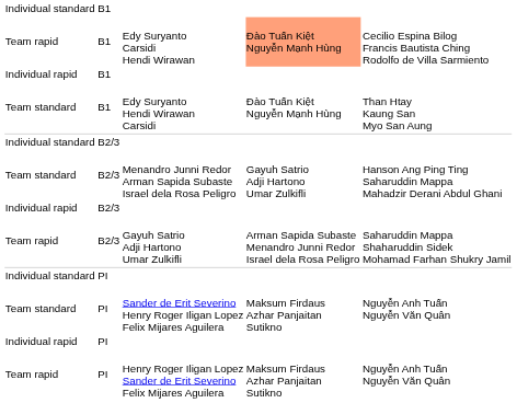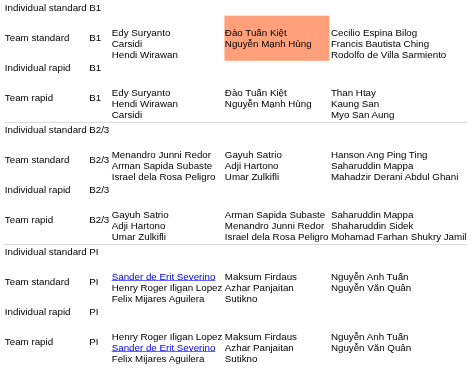Edy Suryanto Carsidi Hendi Wirawan | column 1: Team rapid -> Team standard
Edy Suryanto Hendi Wirawan Carsidi | column 1: Team standard -> Team rapid
